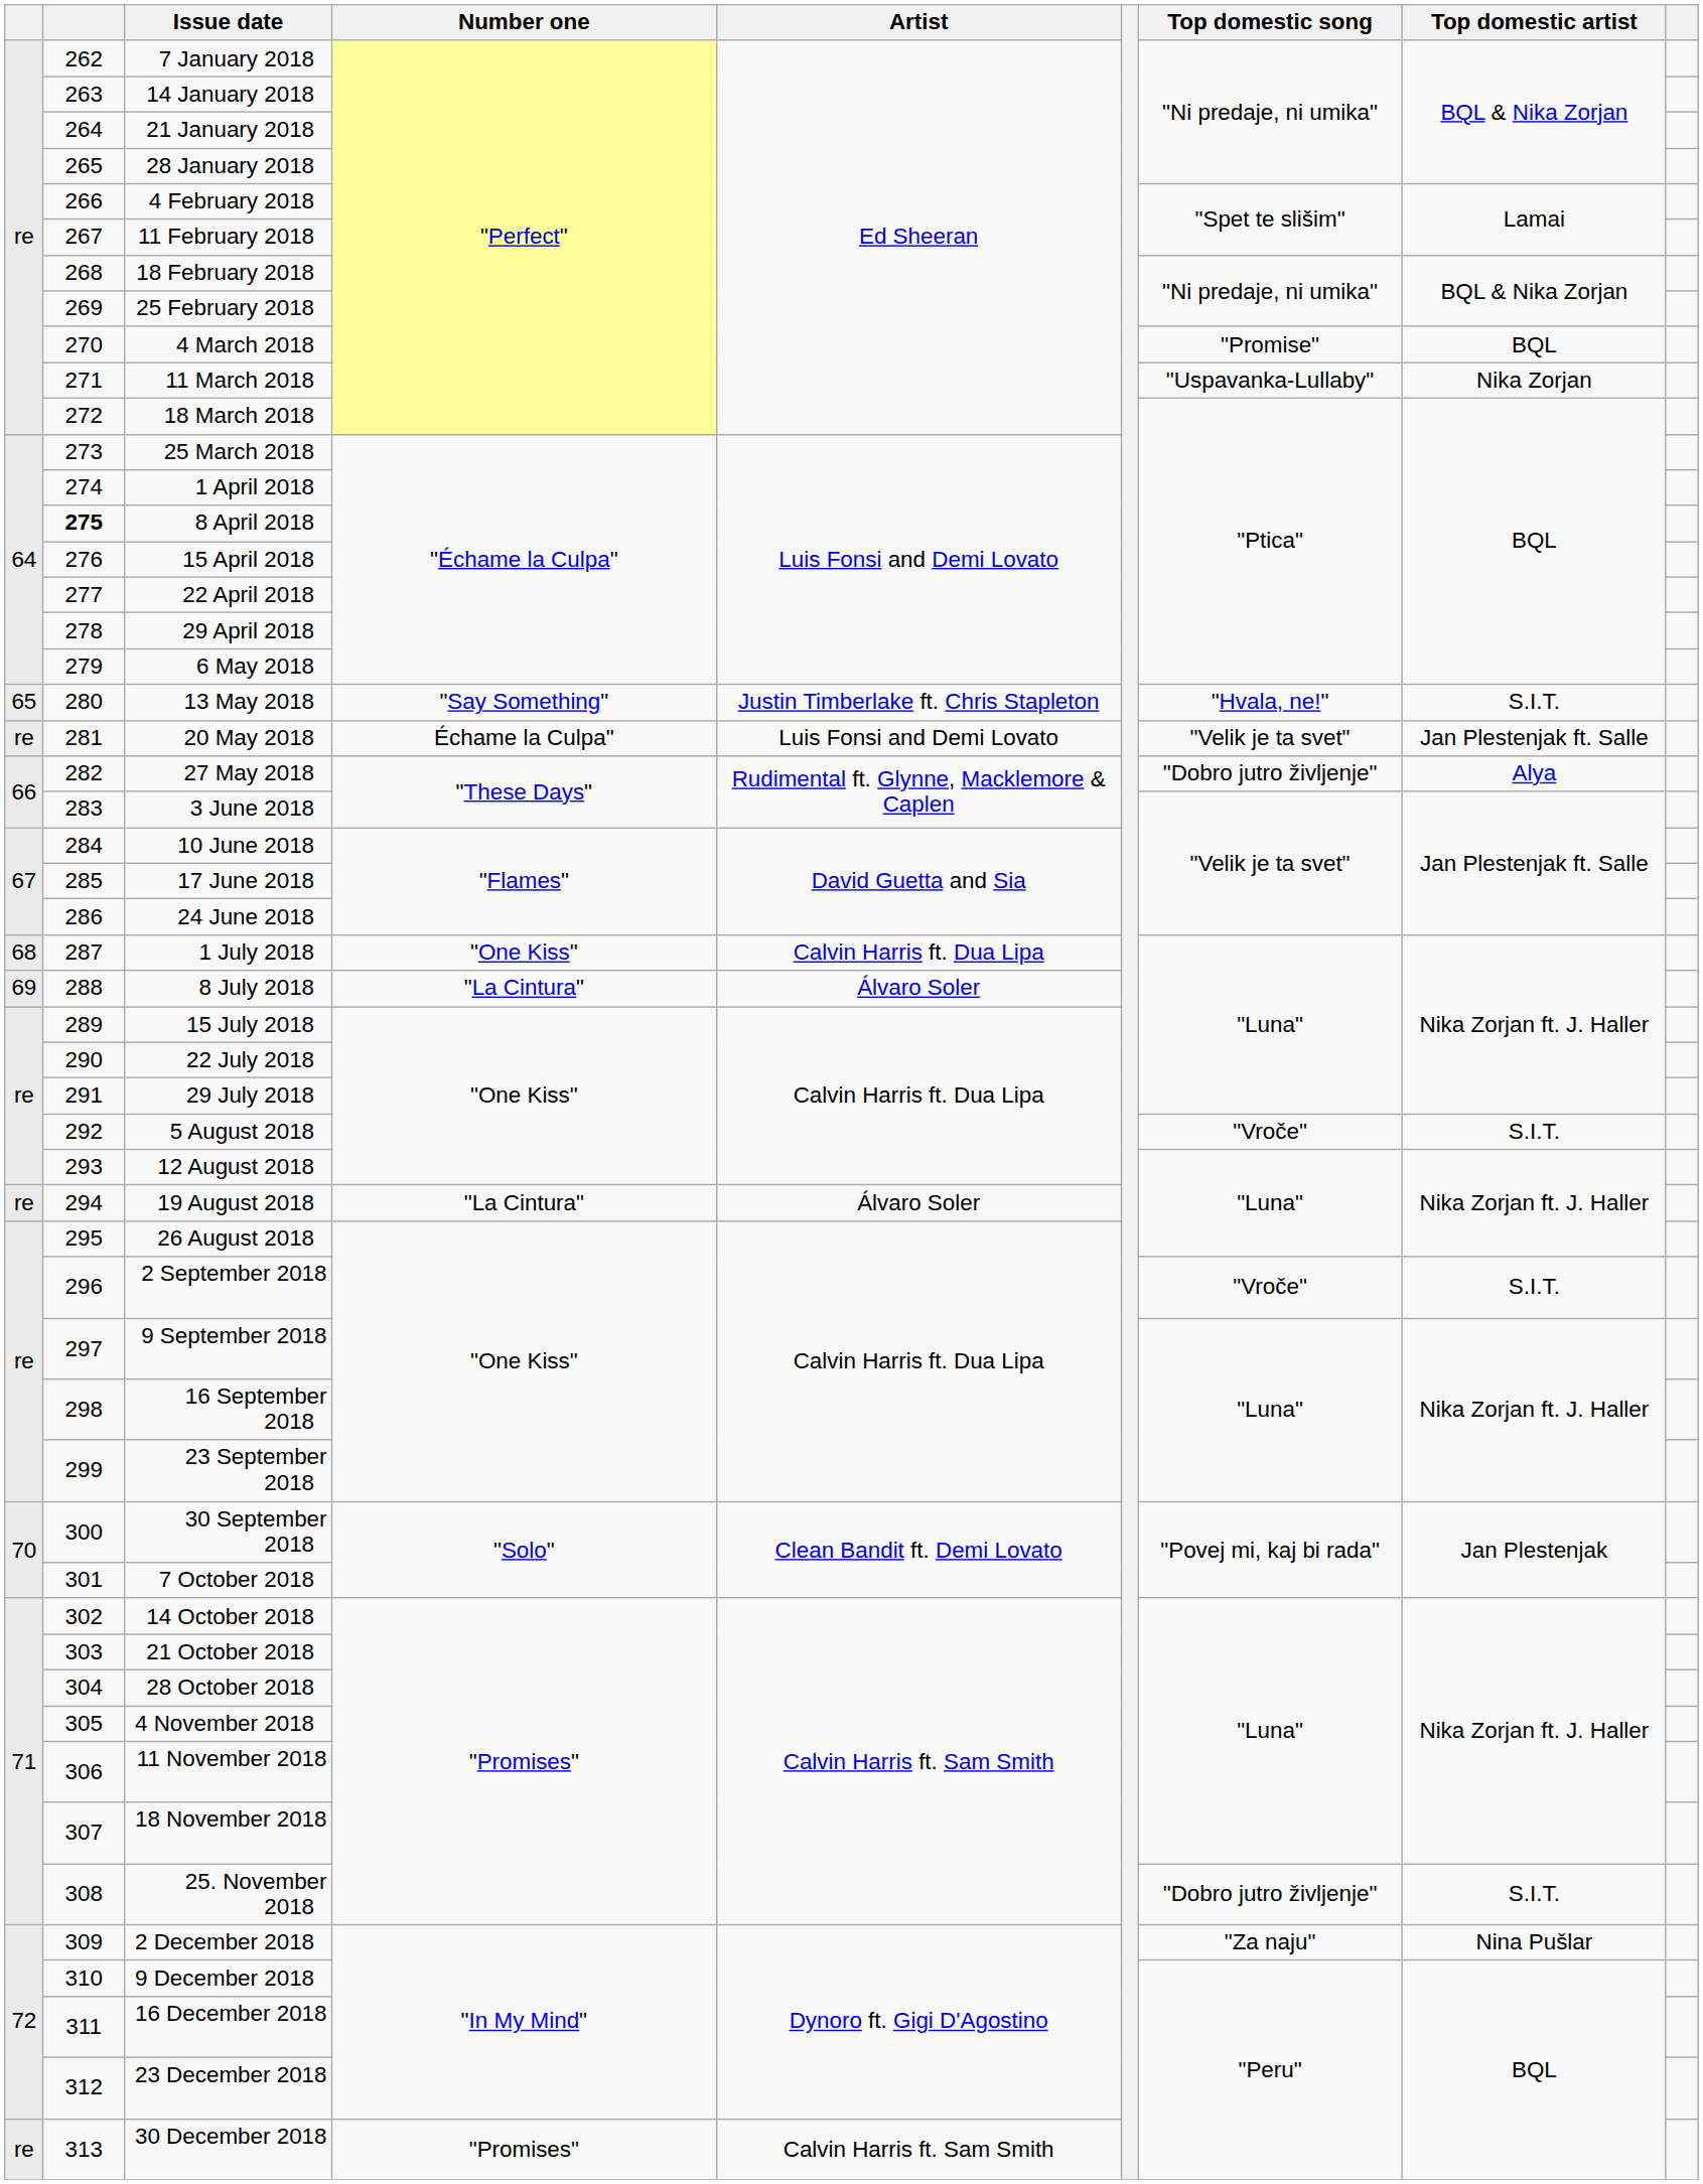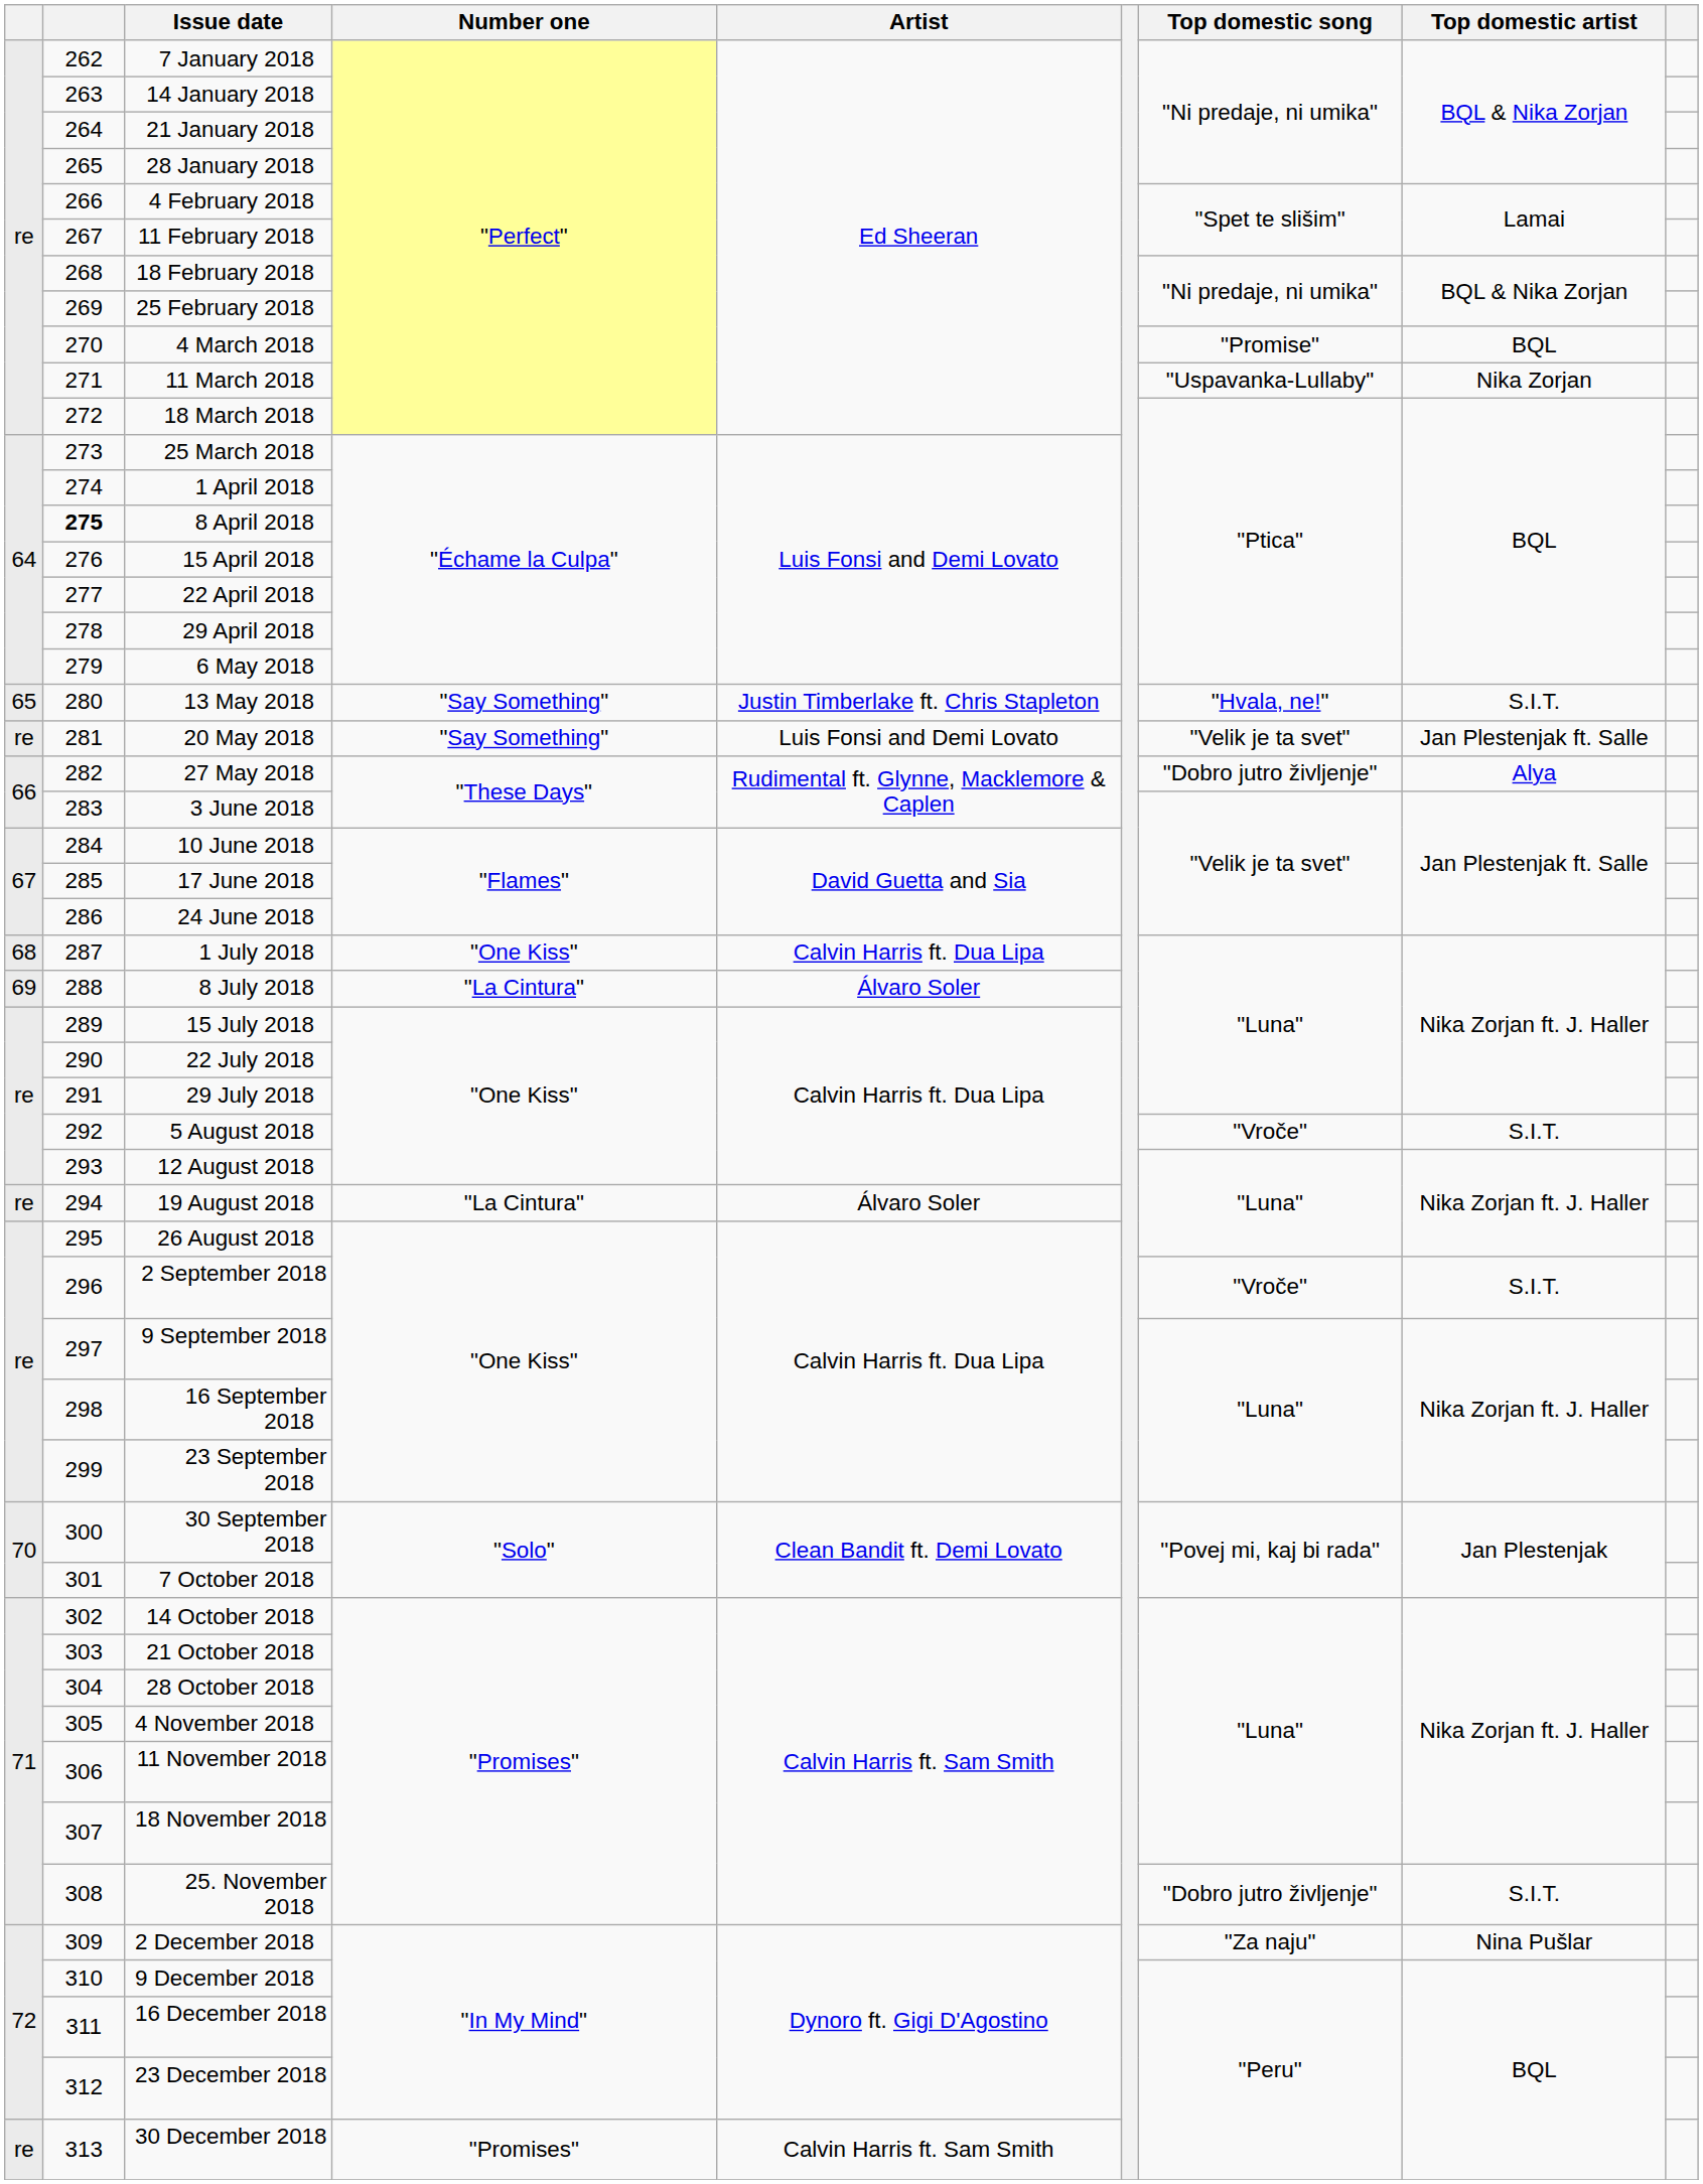20 May 2018 | Number one: Échame la Culpa" -> "Say Something"
